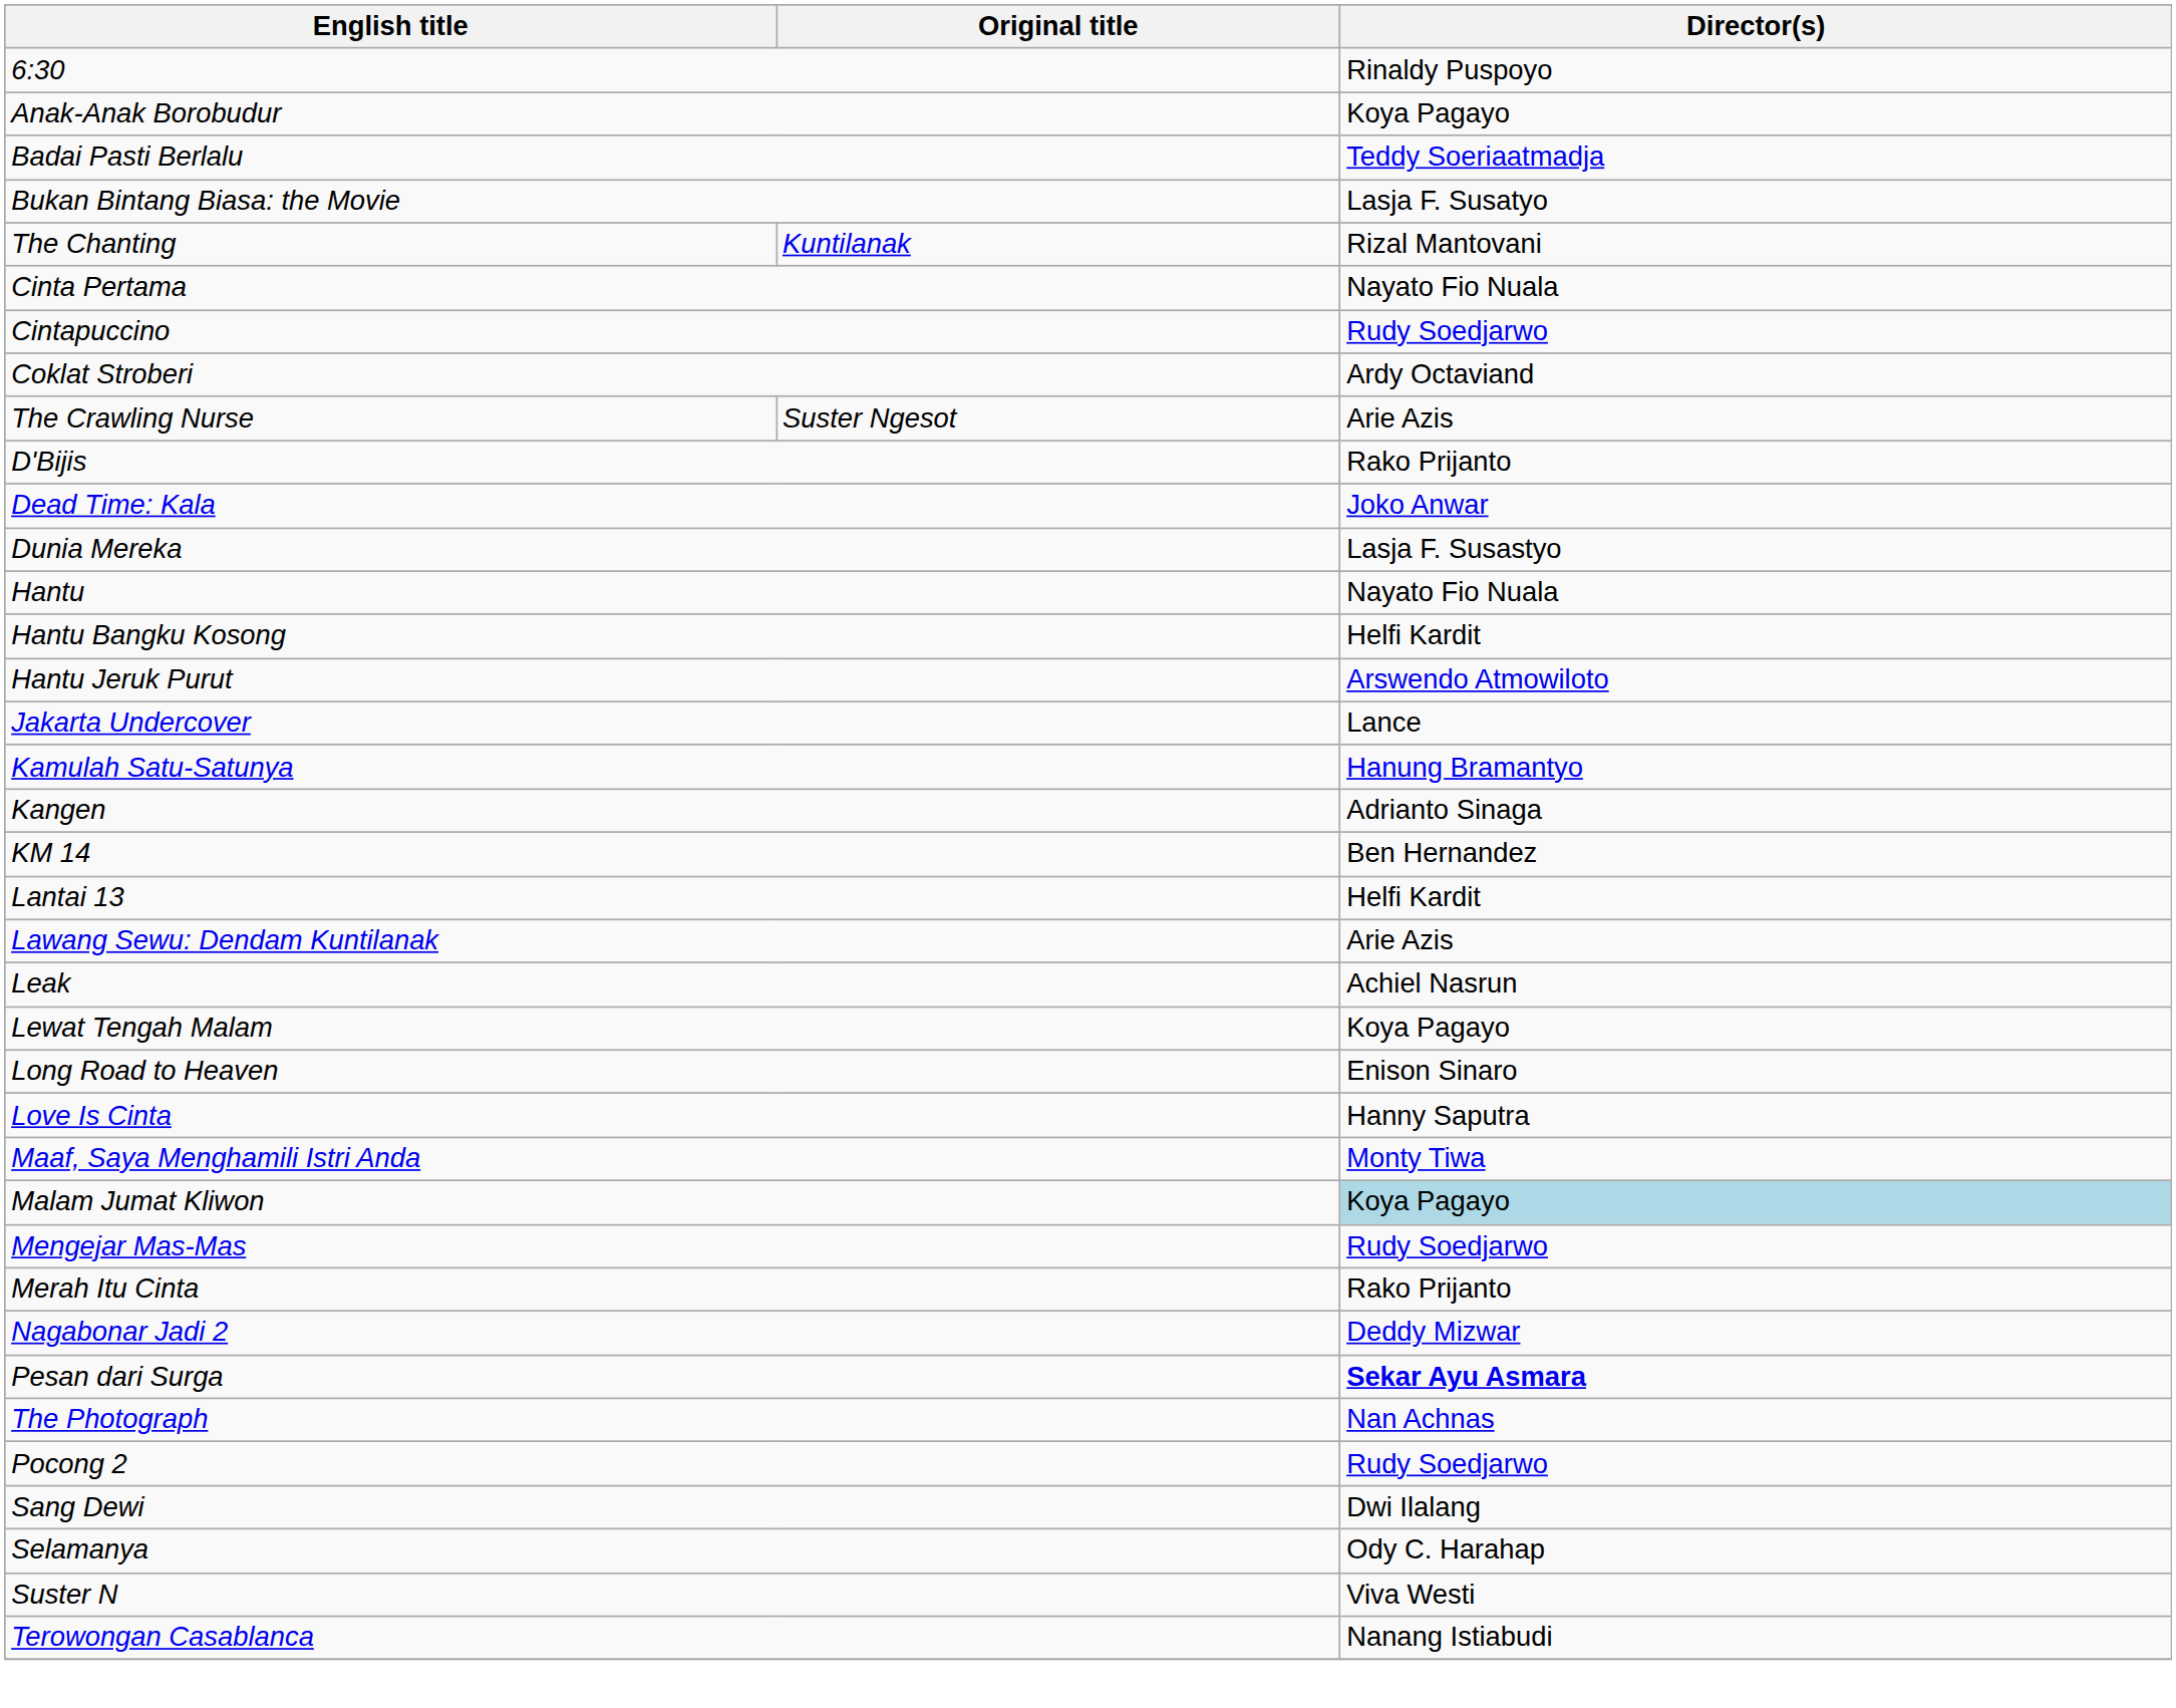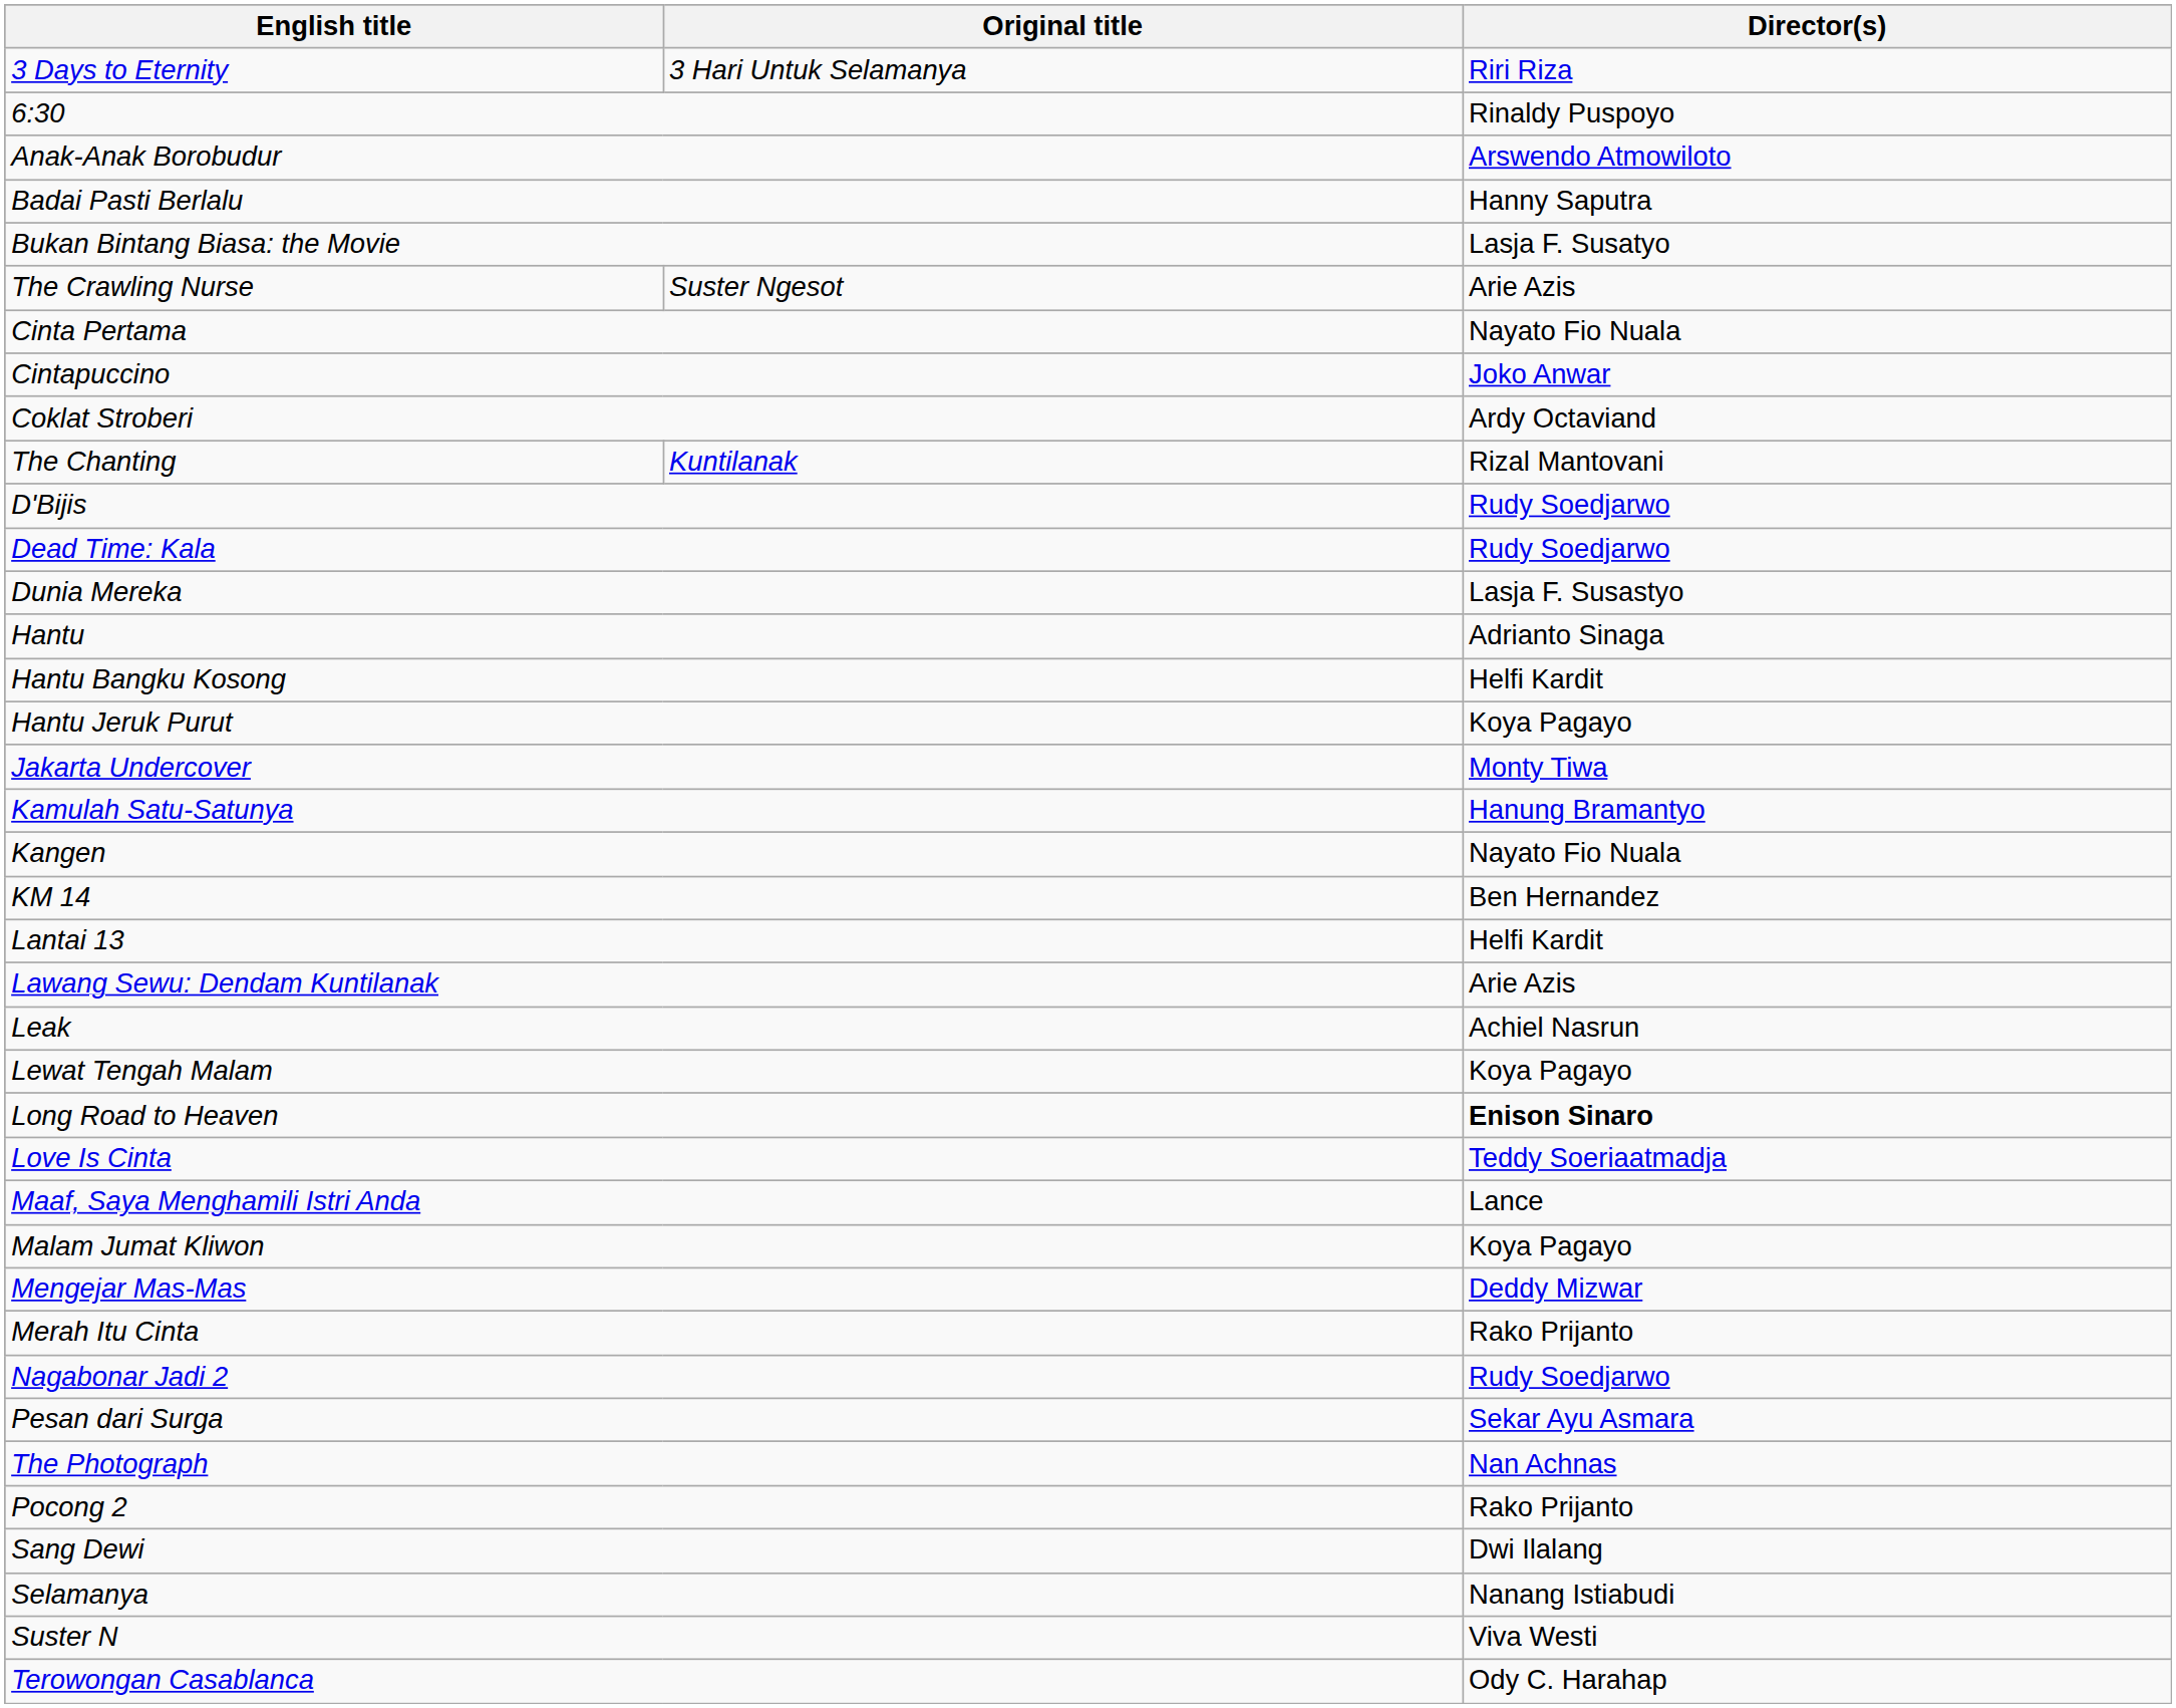+ row: 3 Days to Eternity | 3 Hari Untuk Selamanya | Riri Riza
Anak-Anak Borobudur | Director(s): Koya Pagayo -> Arswendo Atmowiloto
Badai Pasti Berlalu | Director(s): Teddy Soeriaatmadja -> Hanny Saputra
rows swapped: The Chanting <-> The Crawling Nurse
Cintapuccino | Director(s): Rudy Soedjarwo -> Joko Anwar
D'Bijis | Director(s): Rako Prijanto -> Rudy Soedjarwo
Dead Time: Kala | Director(s): Joko Anwar -> Rudy Soedjarwo
Hantu | Director(s): Nayato Fio Nuala -> Adrianto Sinaga
Hantu Jeruk Purut | Director(s): Arswendo Atmowiloto -> Koya Pagayo
Jakarta Undercover | Director(s): Lance -> Monty Tiwa
Kangen | Director(s): Adrianto Sinaga -> Nayato Fio Nuala
Long Road to Heaven | Director(s): normal -> bold
Love Is Cinta | Director(s): Hanny Saputra -> Teddy Soeriaatmadja
Maaf, Saya Menghamili Istri Anda | Director(s): Monty Tiwa -> Lance
Malam Jumat Kliwon | Director(s): lightblue background -> no background
Mengejar Mas-Mas | Director(s): Rudy Soedjarwo -> Deddy Mizwar
Nagabonar Jadi 2 | Director(s): Deddy Mizwar -> Rudy Soedjarwo
Pesan dari Surga | Director(s): bold -> normal
Pocong 2 | Director(s): Rudy Soedjarwo -> Rako Prijanto
Selamanya | Director(s): Ody C. Harahap -> Nanang Istiabudi
Terowongan Casablanca | Director(s): Nanang Istiabudi -> Ody C. Harahap
